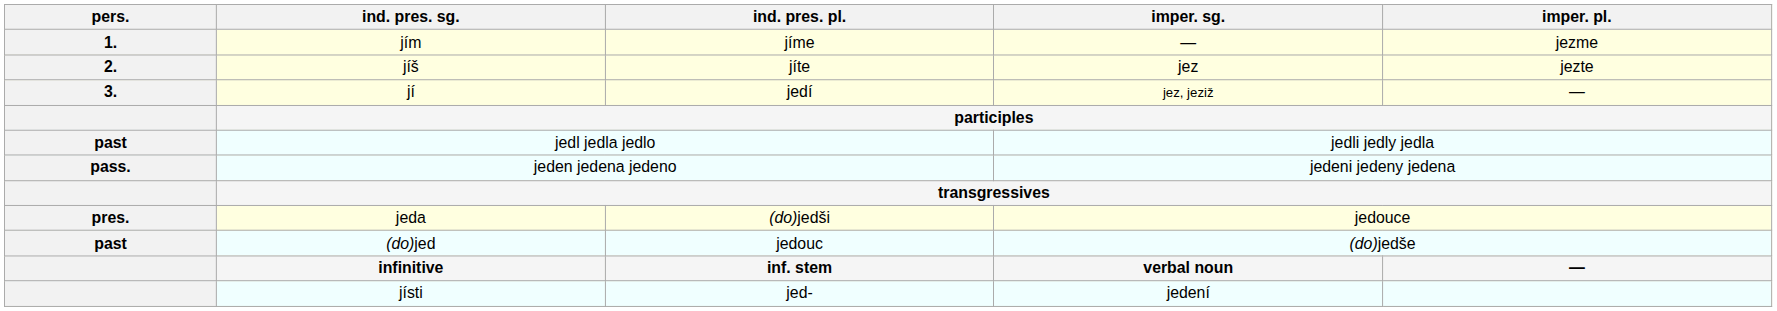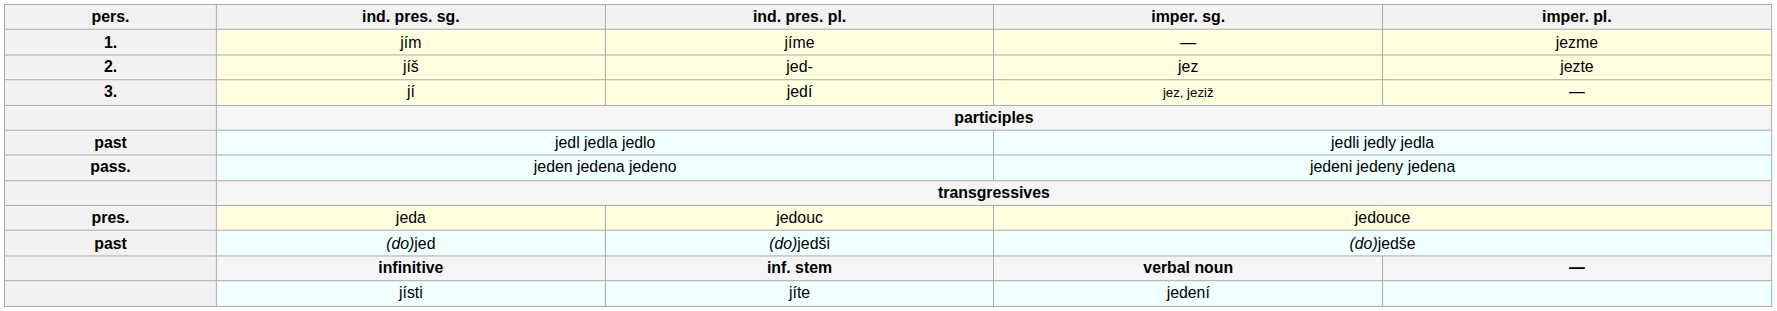jíš | ind. pres. pl.: jíte -> jed-
jeda | ind. pres. pl.: (do)jedši -> jedouc
(do)jed | ind. pres. pl.: jedouc -> (do)jedši
jísti | ind. pres. pl.: jed- -> jíte
